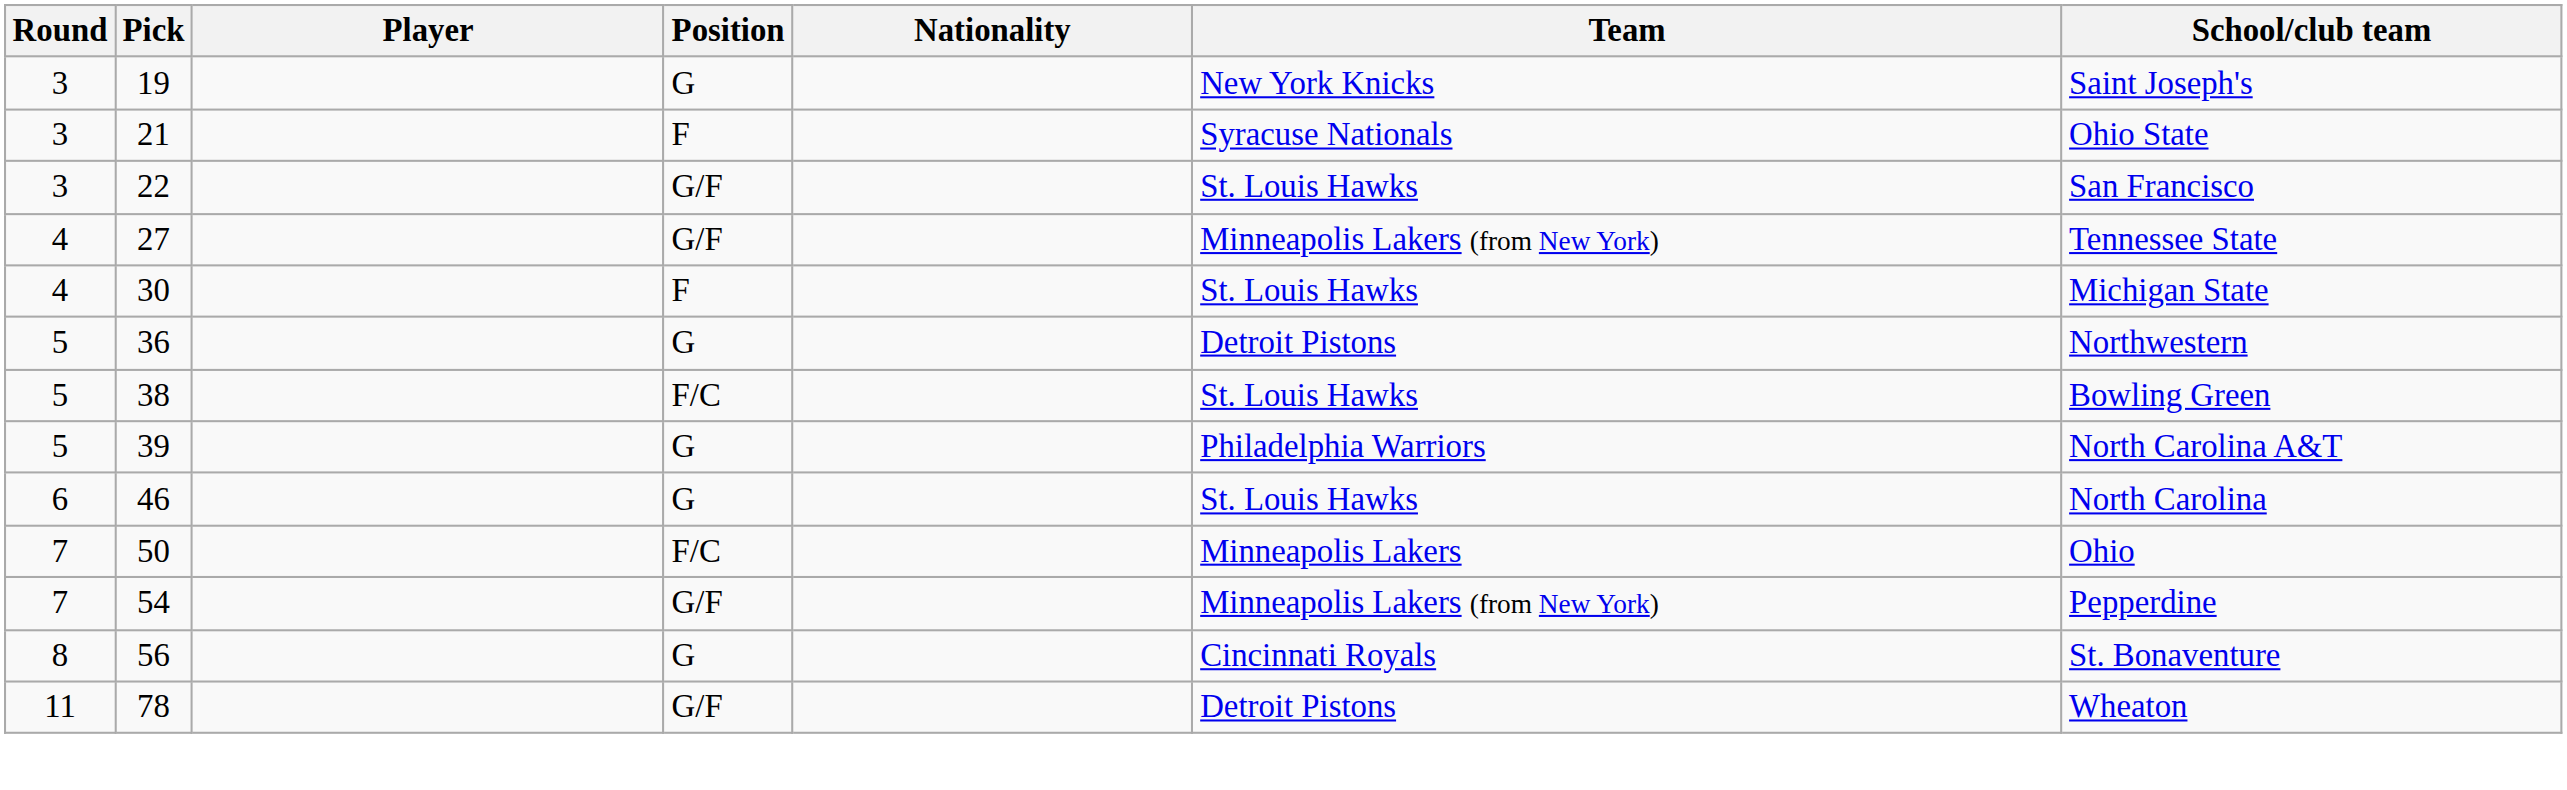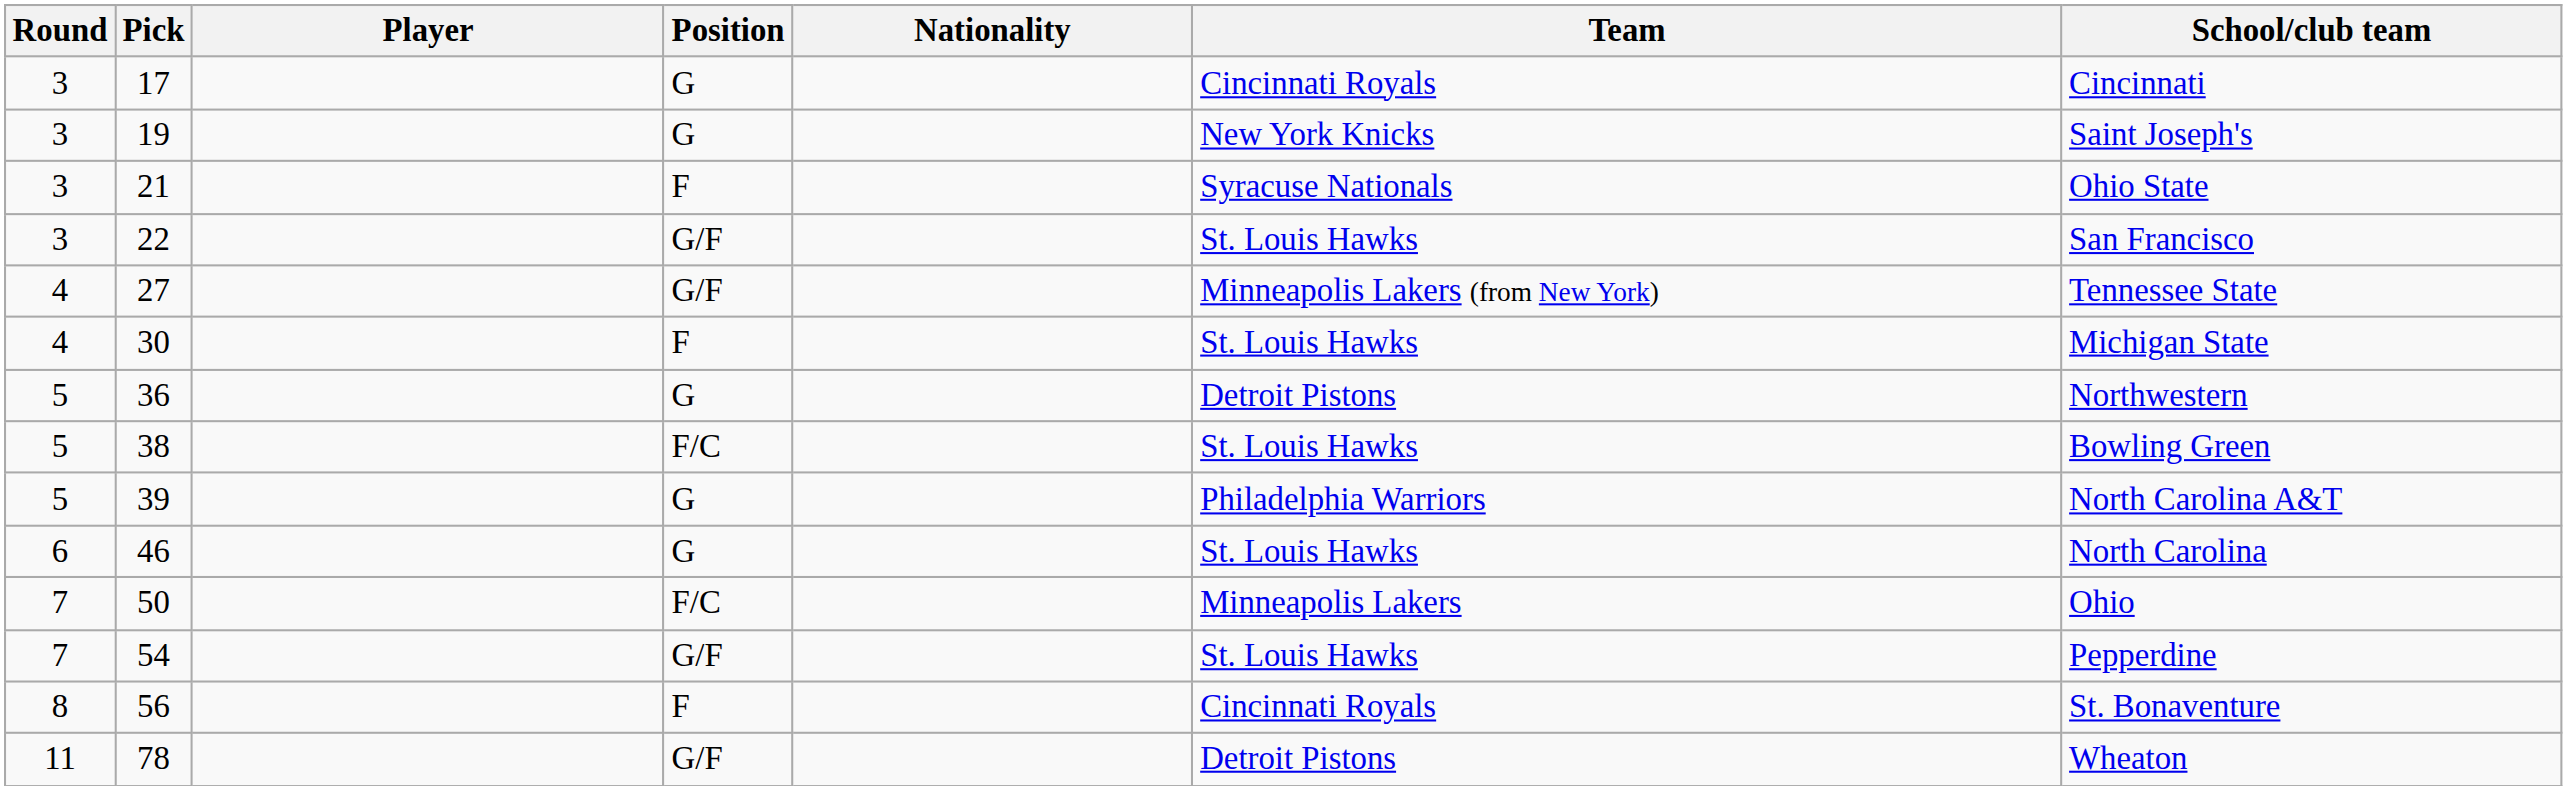+ row: 3 | 17 | G | Cincinnati Royals | Cincinnati
54 | Team: Minneapolis Lakers (from New York) -> St. Louis Hawks
56 | Position: G -> F
